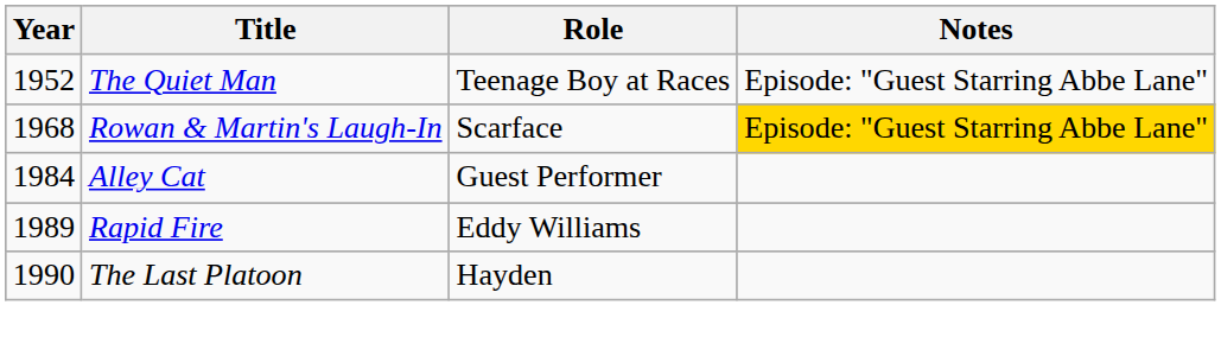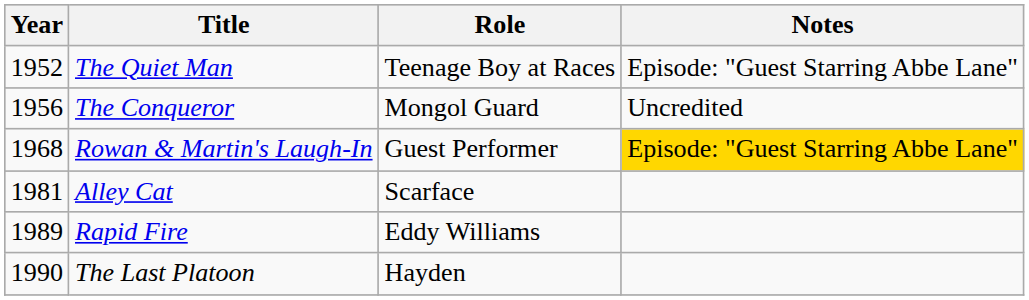+ row: 1956 | The Conqueror | Mongol Guard | Uncredited
Rowan & Martin's Laugh-In | Role: Scarface -> Guest Performer
Alley Cat | Year: 1984 -> 1981
Alley Cat | Role: Guest Performer -> Scarface
